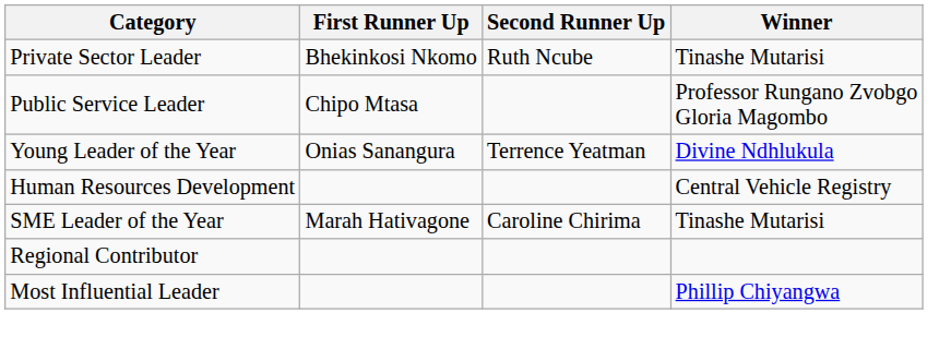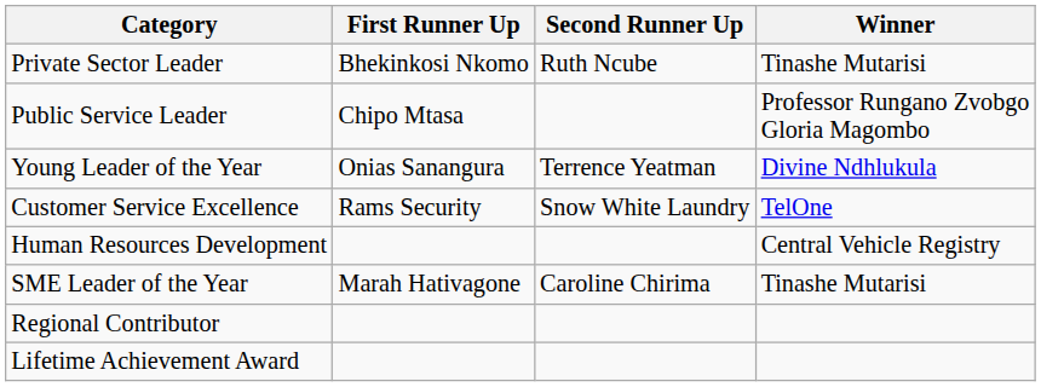+ row: Customer Service Excellence | Rams Security | Snow White Laundry | TelOne
- row: Most Influential Leader | Phillip Chiyangwa
+ row: Lifetime Achievement Award
